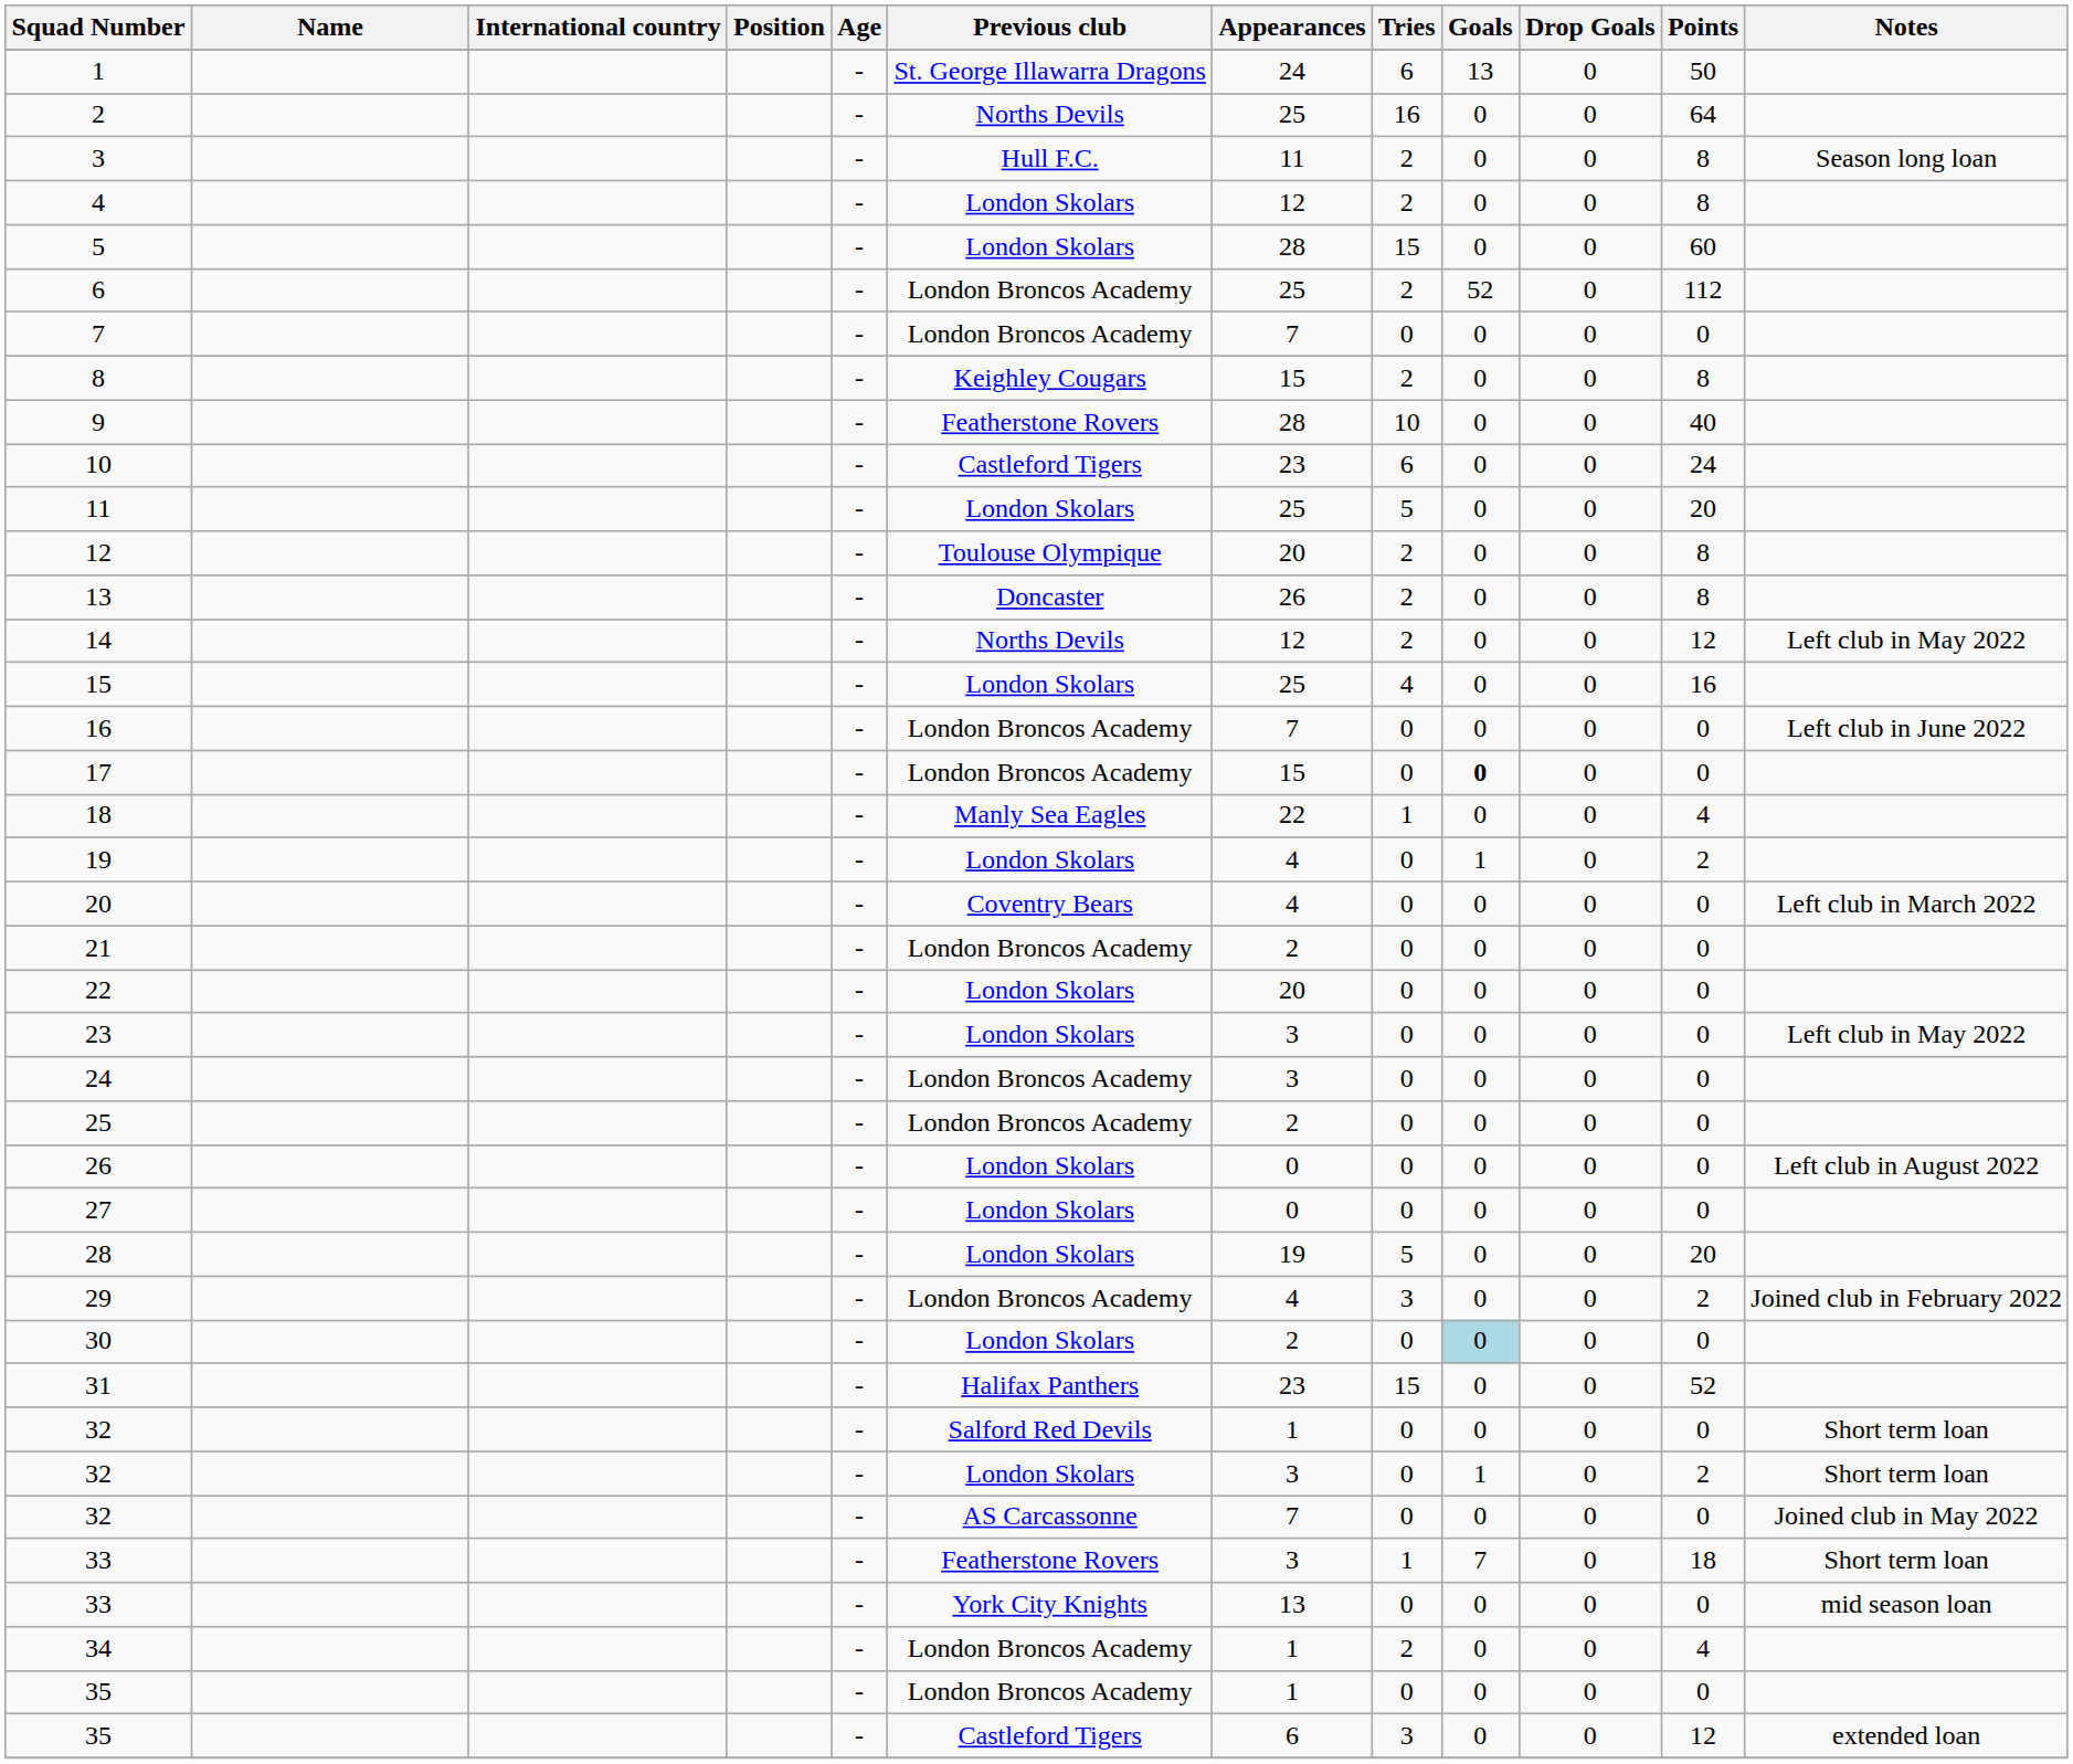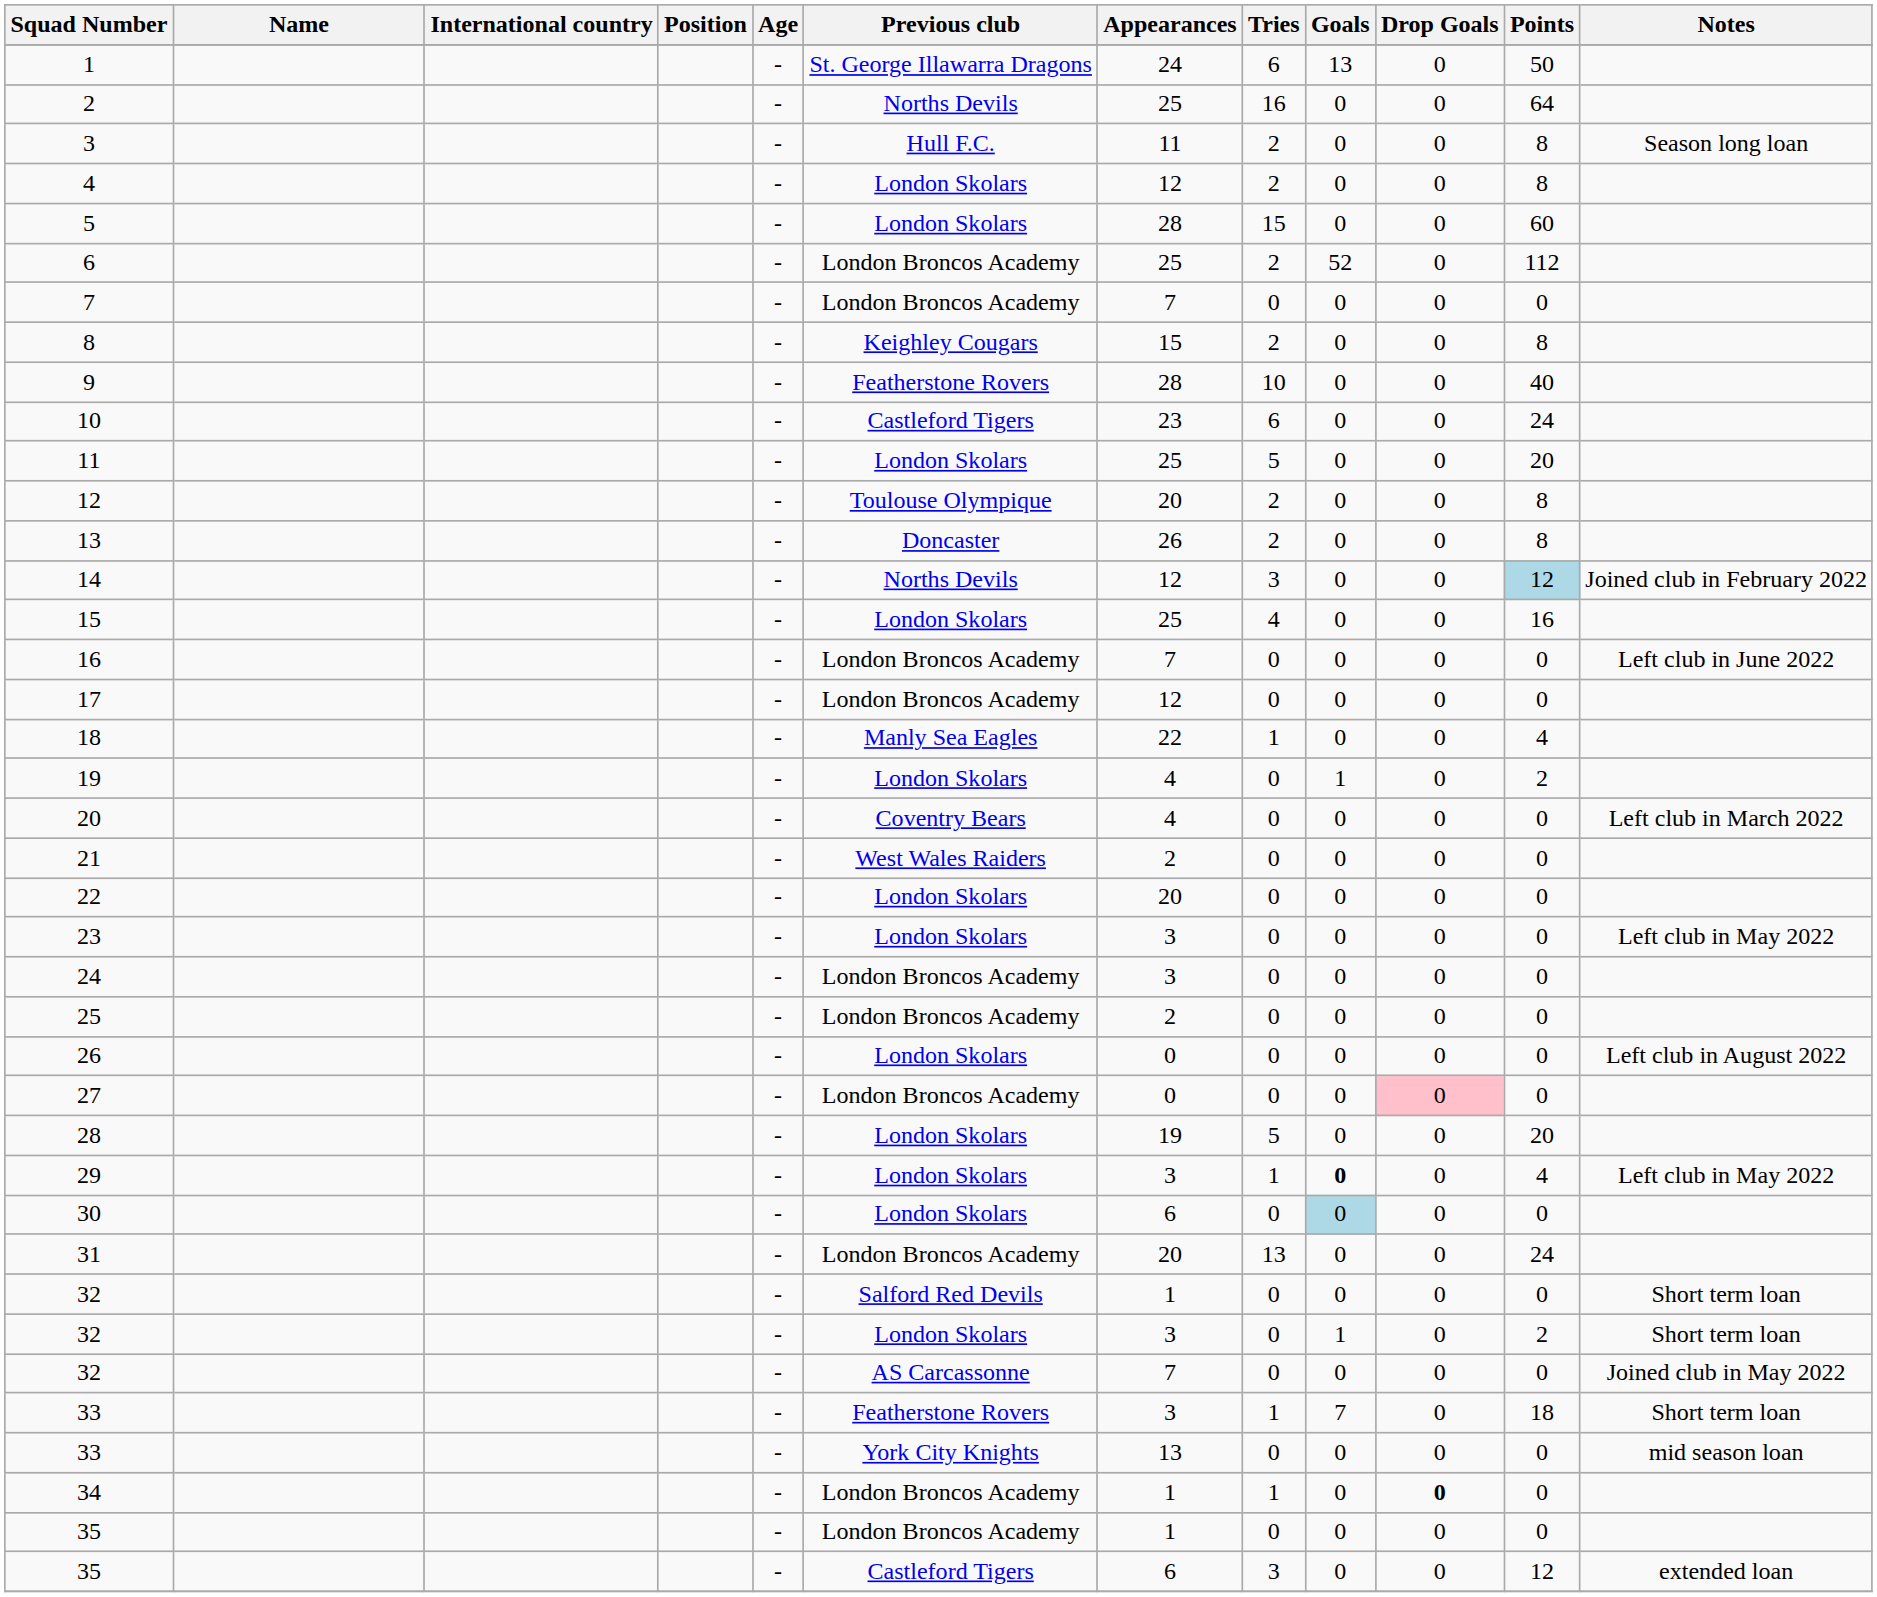14 | Tries: 2 -> 3
14 | Points: no background -> lightblue background
14 | Notes: Left club in May 2022 -> Joined club in February 2022
17 | Appearances: 15 -> 12
17 | Goals: bold -> normal
21 | Previous club: London Broncos Academy -> West Wales Raiders
27 | Previous club: London Skolars -> London Broncos Academy
27 | Drop Goals: no background -> pink background
29 | Previous club: London Broncos Academy -> London Skolars
29 | Appearances: 4 -> 3
29 | Tries: 3 -> 1
29 | Goals: normal -> bold
29 | Points: 2 -> 4
29 | Notes: Joined club in February 2022 -> Left club in May 2022
30 | Appearances: 2 -> 6
31 | Previous club: Halifax Panthers -> London Broncos Academy
31 | Appearances: 23 -> 20
31 | Tries: 15 -> 13
31 | Points: 52 -> 24
34 | Tries: 2 -> 1
34 | Drop Goals: normal -> bold
34 | Points: 4 -> 0
